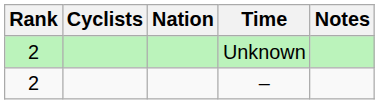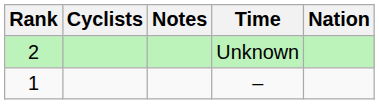columns swapped: Nation <-> Notes
– | Rank: 2 -> 1
